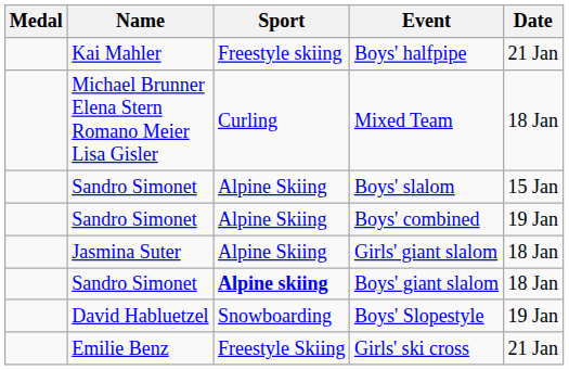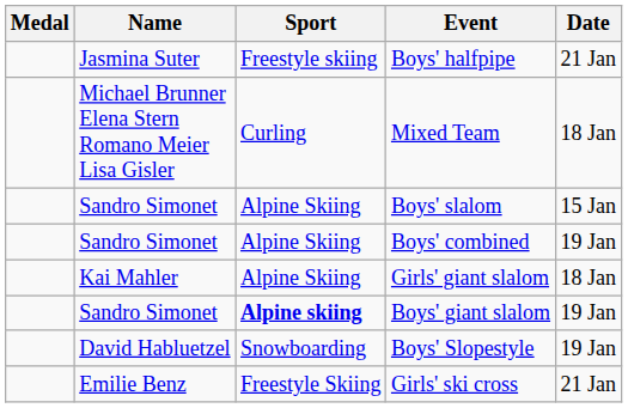Boys' halfpipe | Name: Kai Mahler -> Jasmina Suter
Girls' giant slalom | Name: Jasmina Suter -> Kai Mahler
Boys' giant slalom | Date: 18 Jan -> 19 Jan
